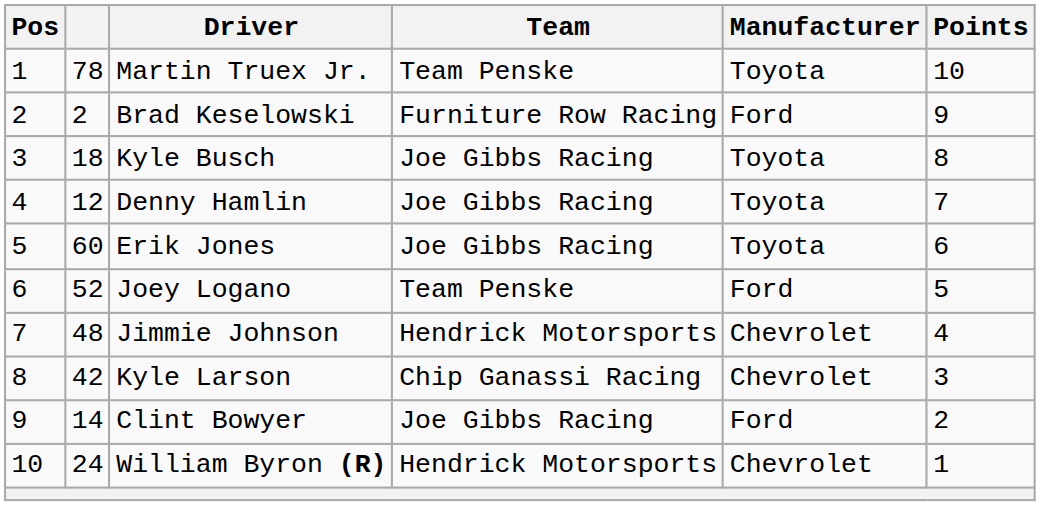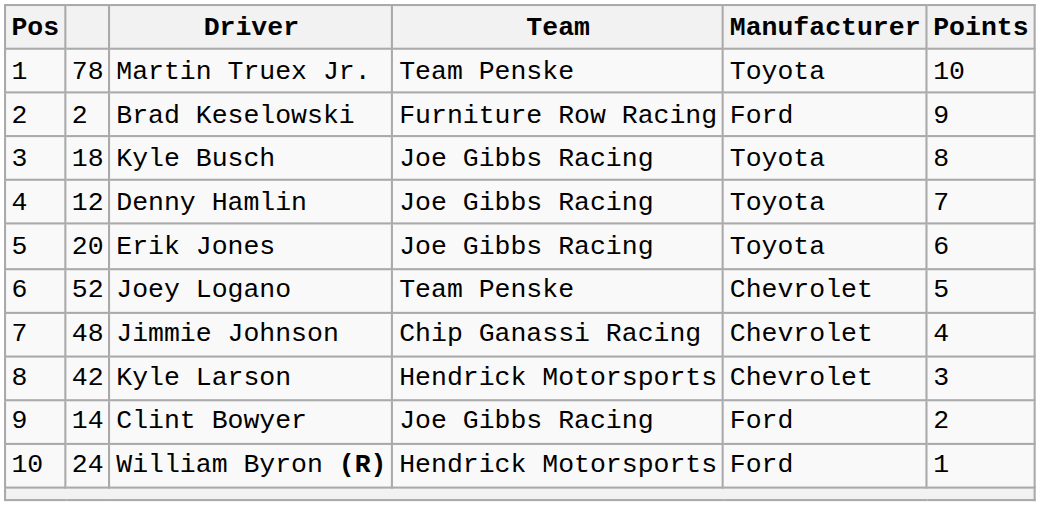Erik Jones | column 2: 60 -> 20
Joey Logano | Manufacturer: Ford -> Chevrolet
Jimmie Johnson | Team: Hendrick Motorsports -> Chip Ganassi Racing
Kyle Larson | Team: Chip Ganassi Racing -> Hendrick Motorsports
William Byron (R) | Manufacturer: Chevrolet -> Ford
